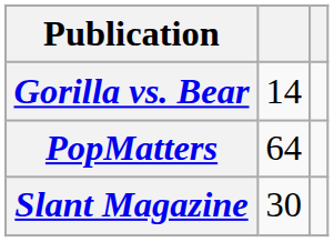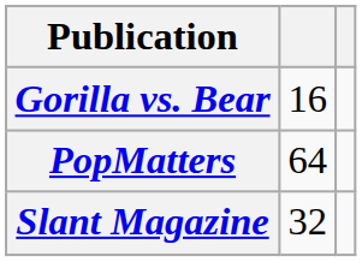Gorilla vs. Bear | column 2: 14 -> 16
Slant Magazine | column 2: 30 -> 32
